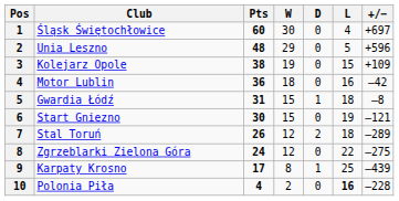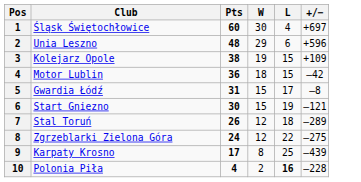- column: D | 0 | 0 | 0 | 0 | 1 | 0 | 2 | 0 | 1 | 0
Unia Leszno | L: 5 -> 6
Motor Lublin | L: 16 -> 15
Gwardia Łódź | L: 18 -> 17
